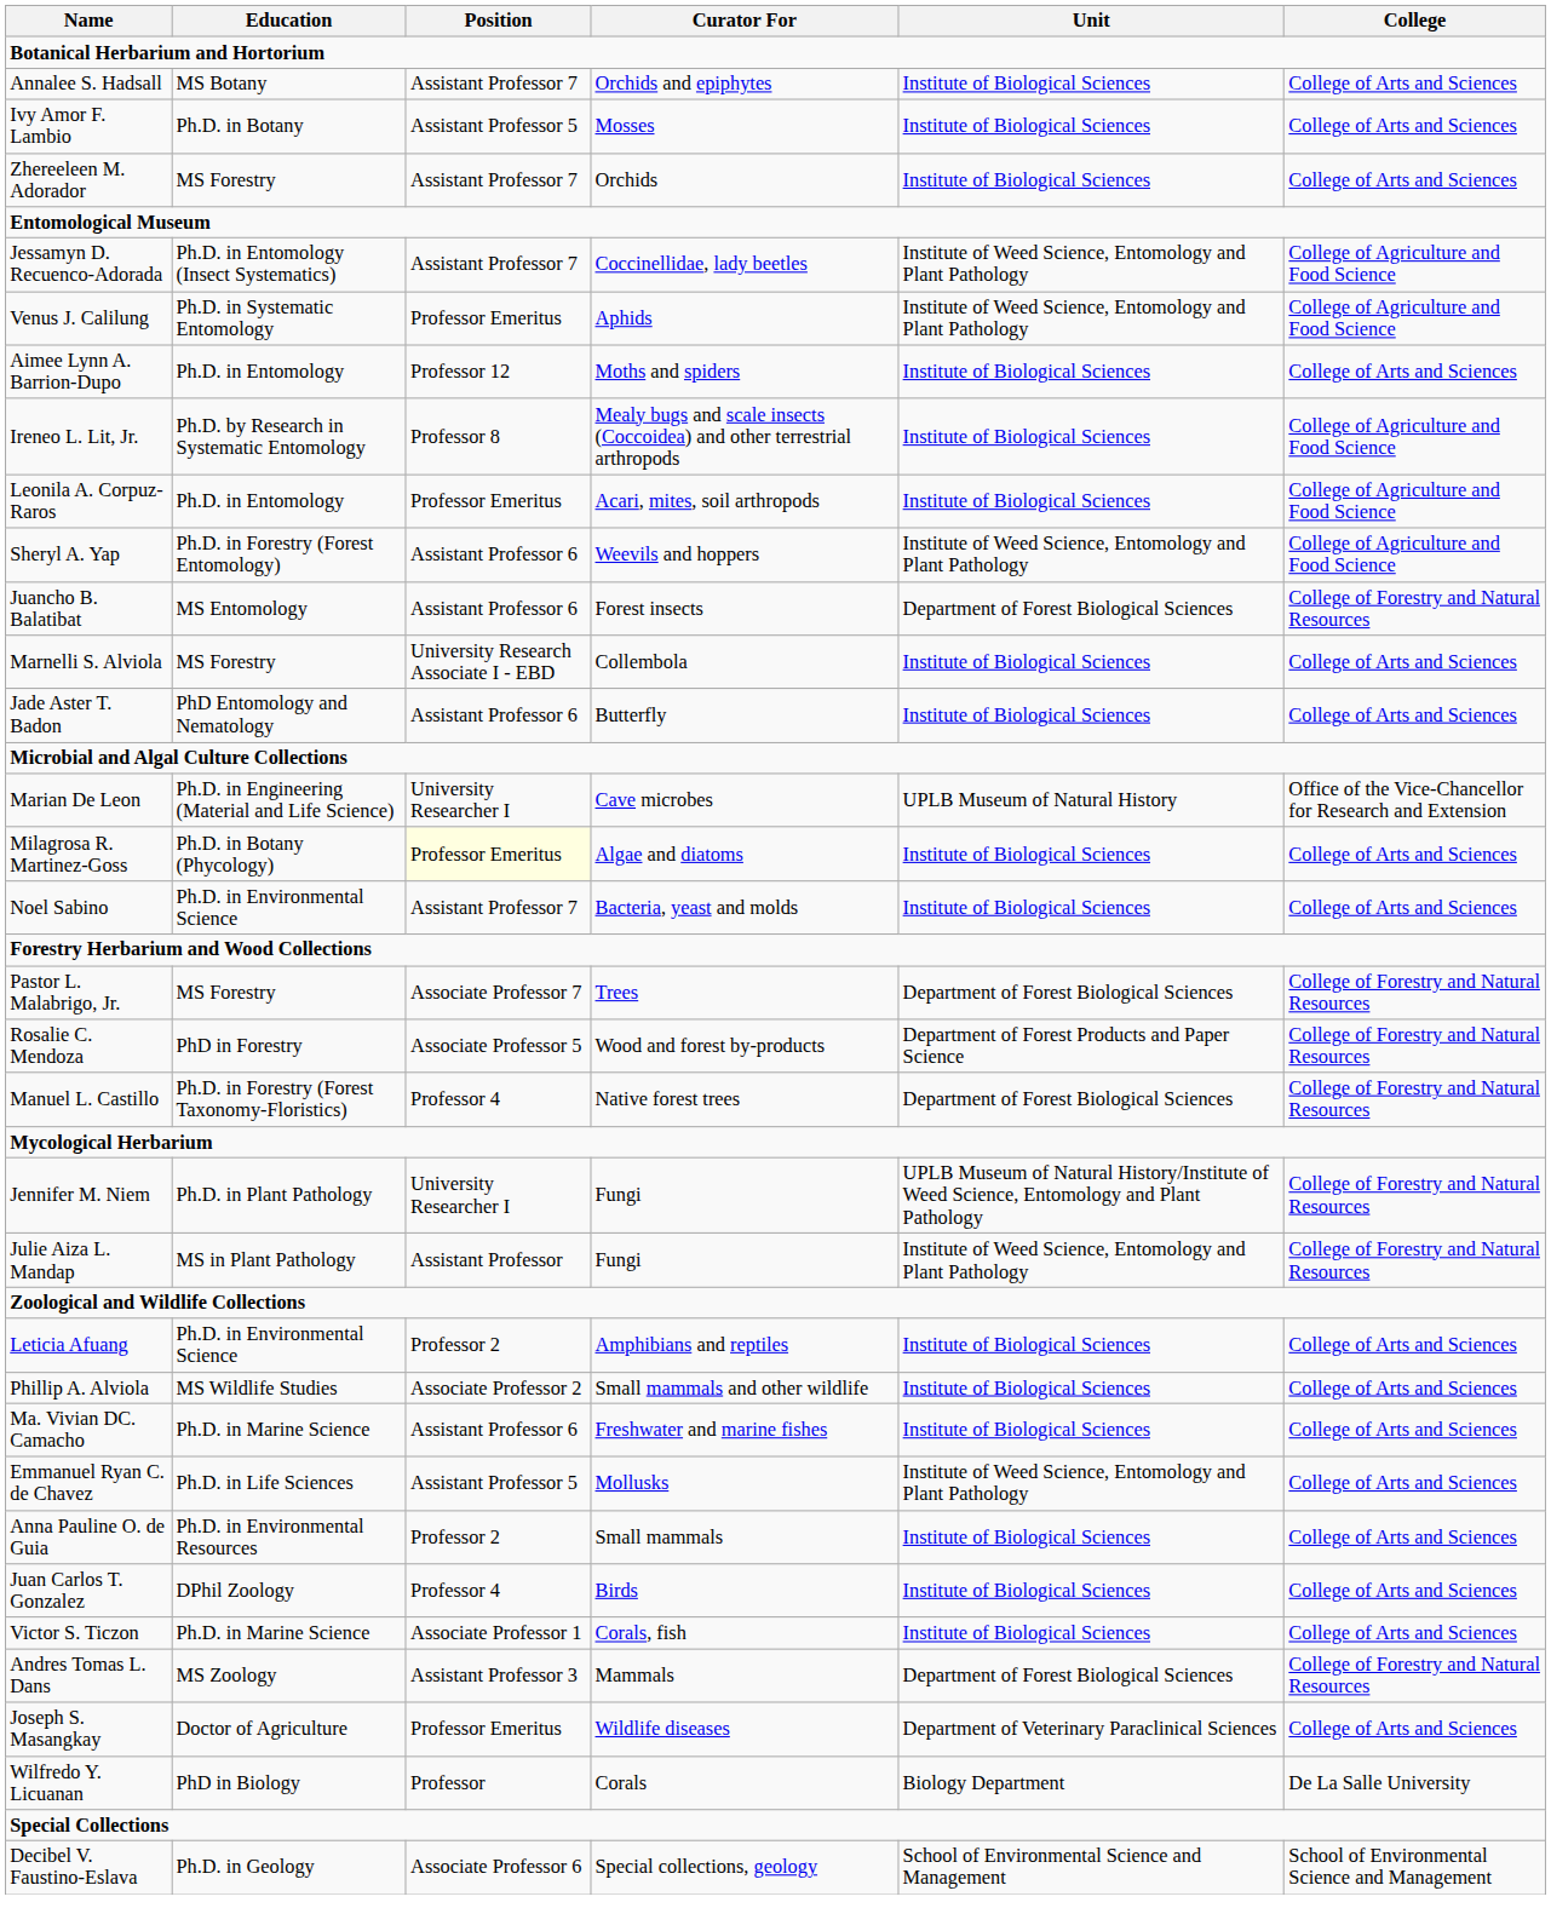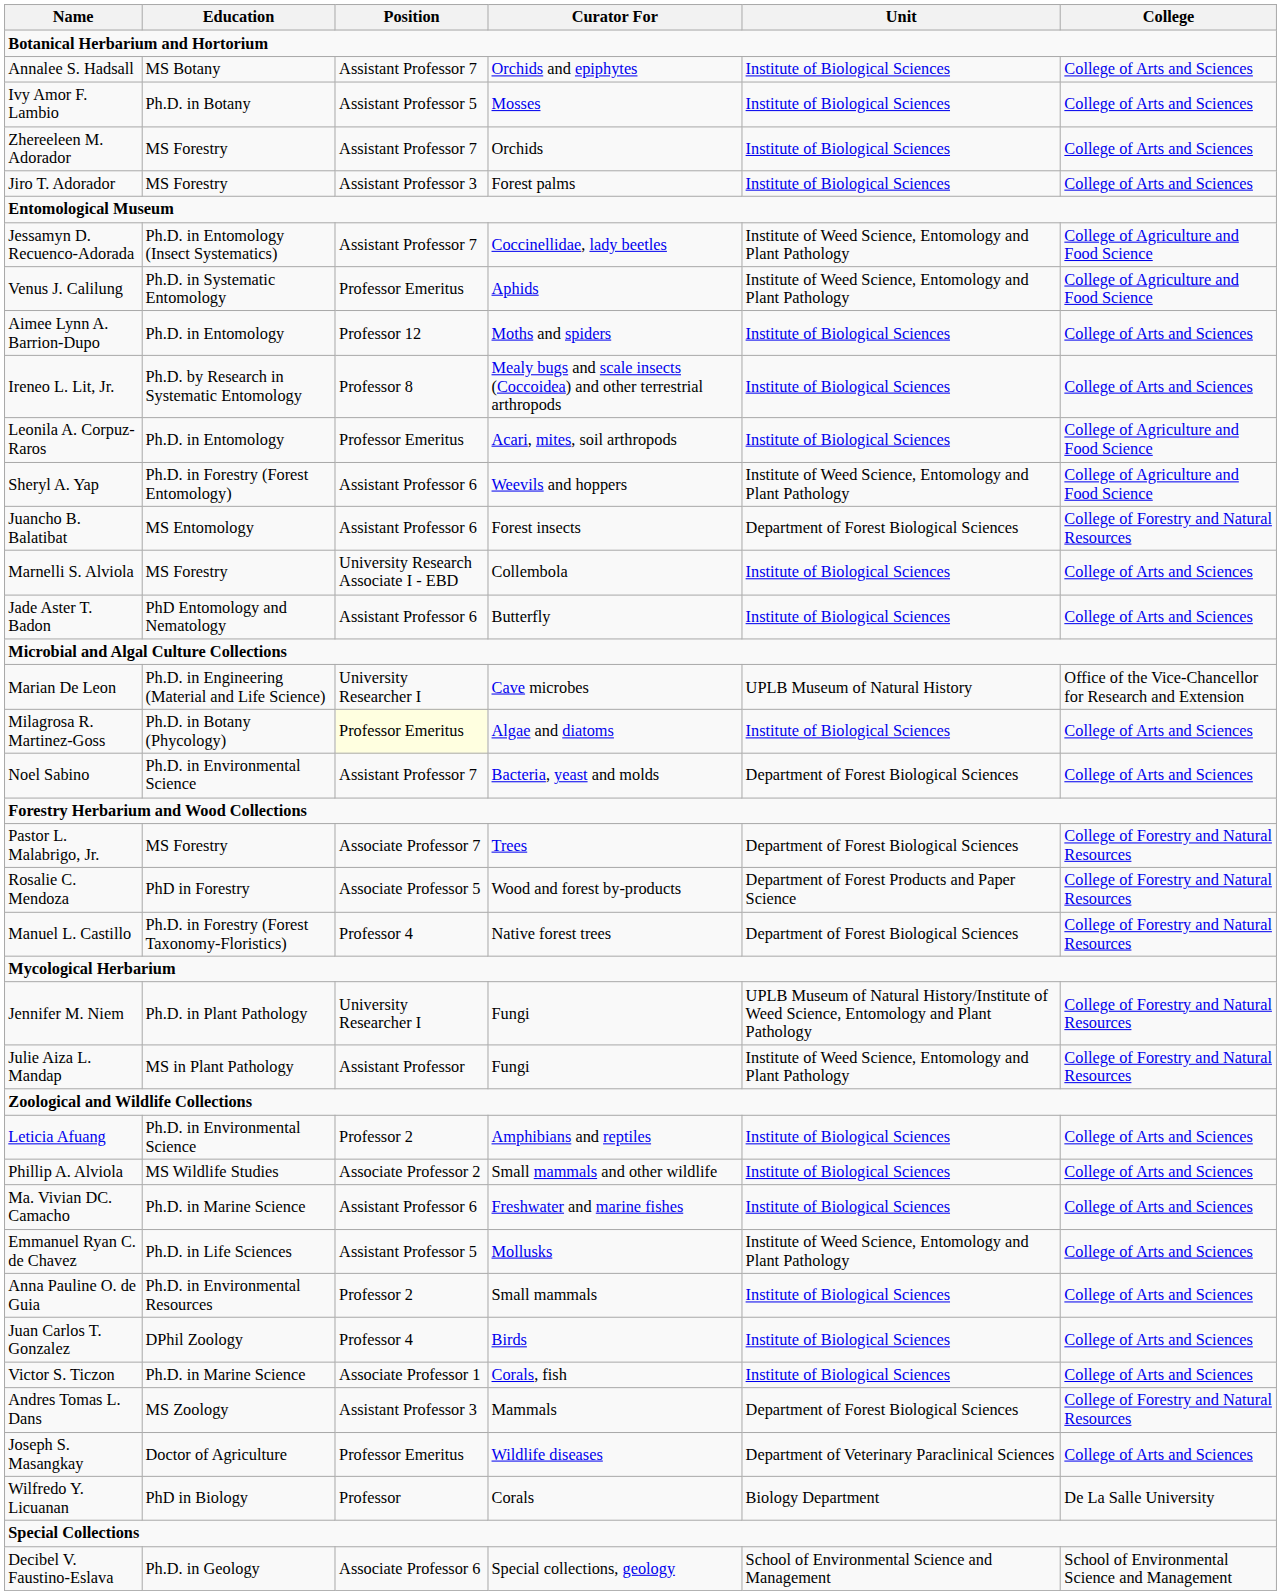+ row: Jiro T. Adorador | MS Forestry | Assistant Professor 3 | Forest palms | Institute of Biological Sciences | College of Arts and Sciences
Ireneo L. Lit, Jr. | College: College of Agriculture and Food Science -> College of Arts and Sciences
Noel Sabino | Unit: Institute of Biological Sciences -> Department of Forest Biological Sciences
